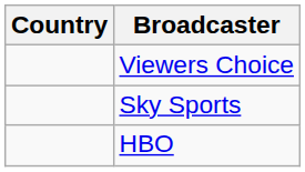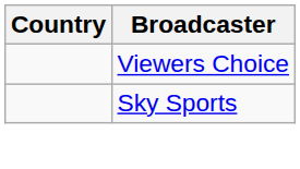- row: HBO
